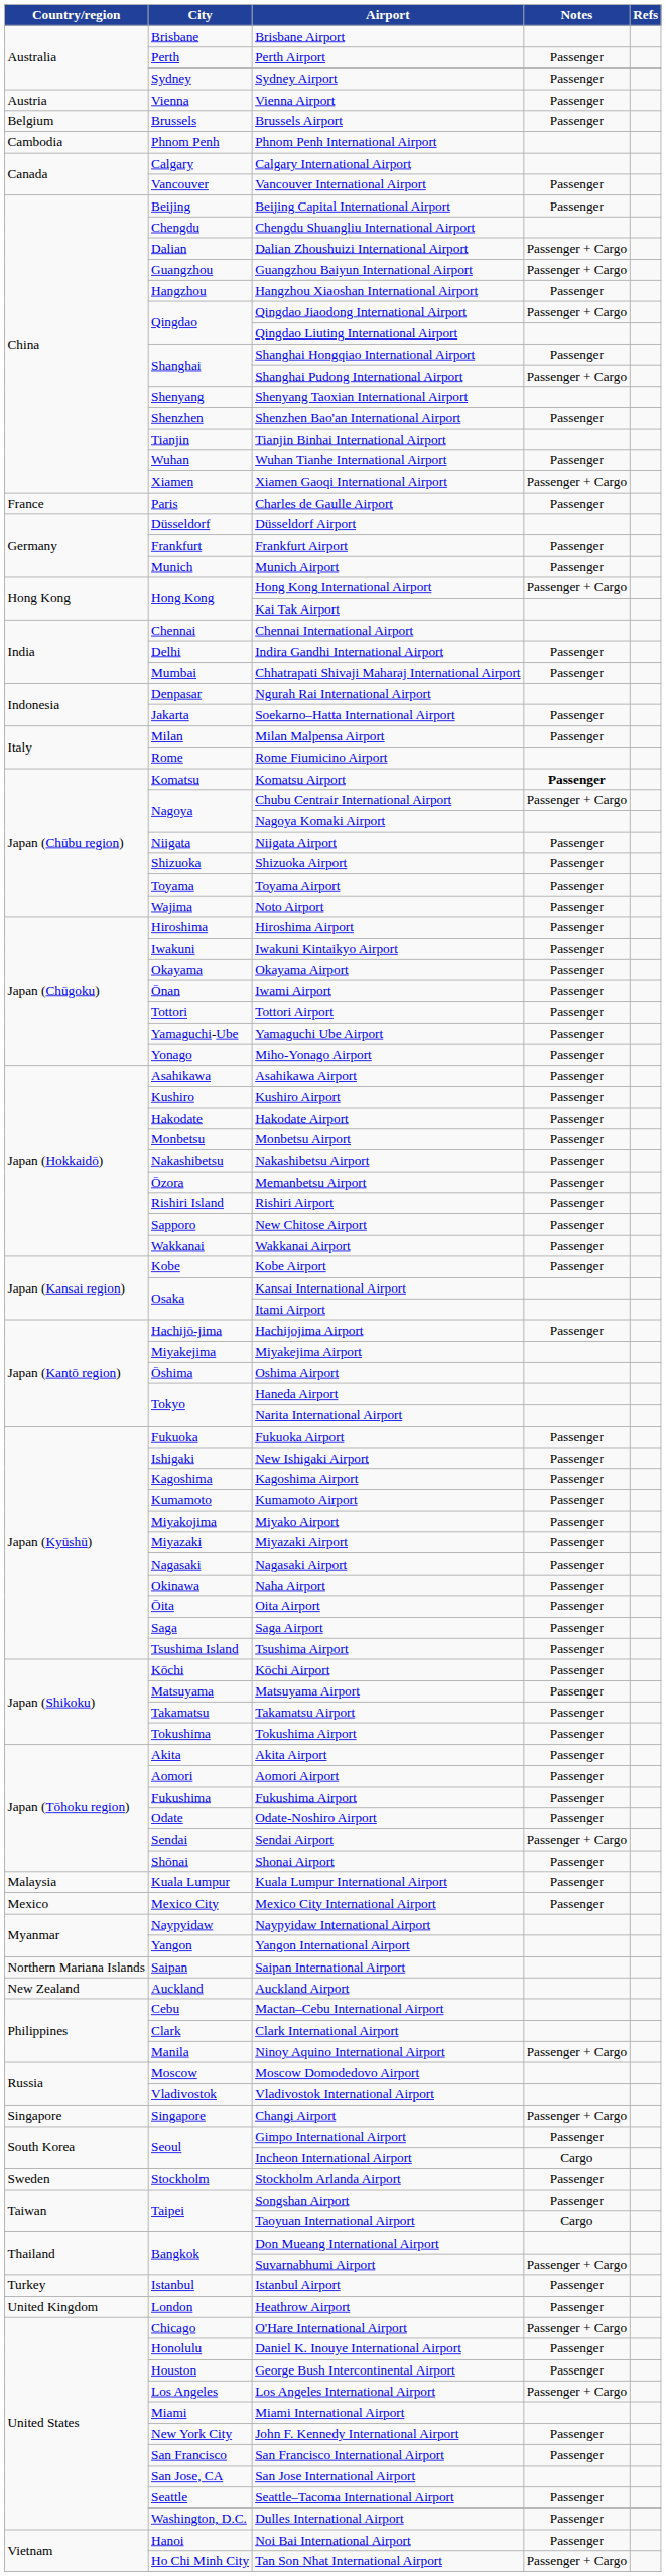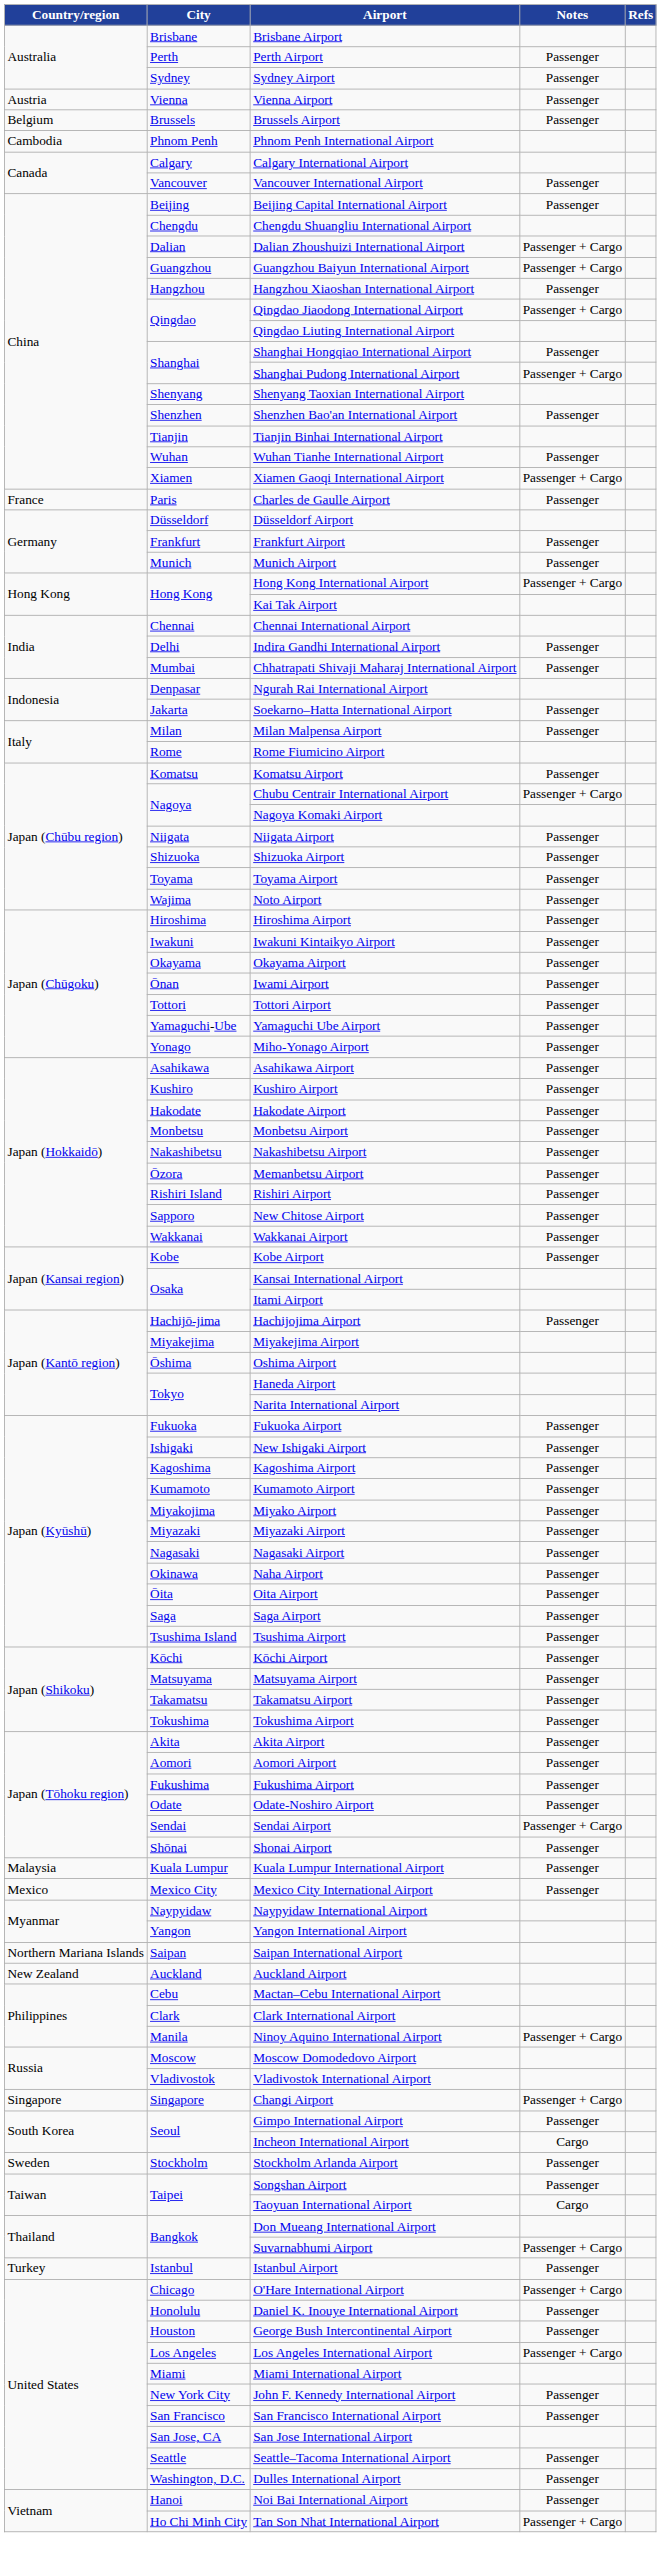Komatsu Airport | Notes: bold -> normal
- row: United Kingdom | London | Heathrow Airport | Passenger
